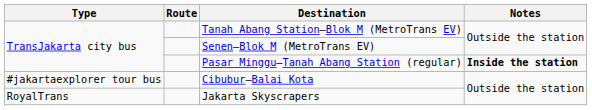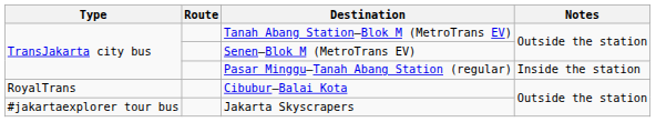Pasar Minggu–Tanah Abang Station (regular) | Notes: bold -> normal
Cibubur–Balai Kota | Type: #jakartaexplorer tour bus -> RoyalTrans
Jakarta Skyscrapers | Type: RoyalTrans -> #jakartaexplorer tour bus
